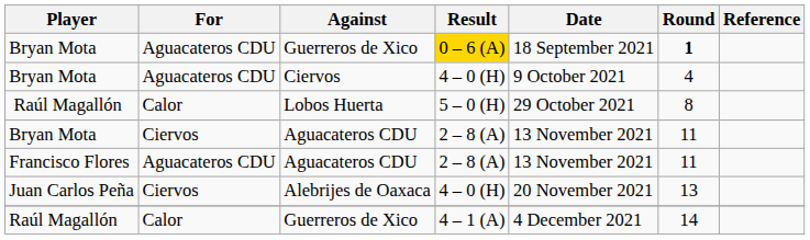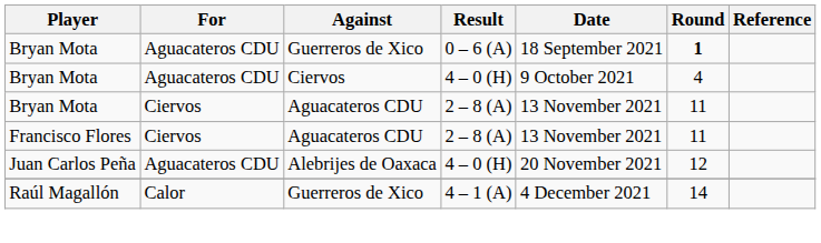Bryan Mota / Guerreros de Xico | Result: gold background -> no background
- row: Raúl Magallón | Calor | Lobos Huerta | 5 – 0 (H) | 29 October 2021 | 8
Francisco Flores / Aguacateros CDU | For: Aguacateros CDU -> Ciervos
Alebrijes de Oaxaca | For: Ciervos -> Aguacateros CDU
Alebrijes de Oaxaca | Round: 13 -> 12
